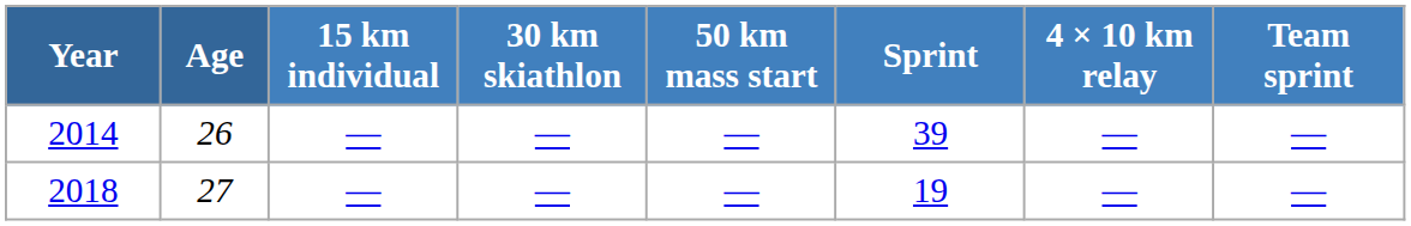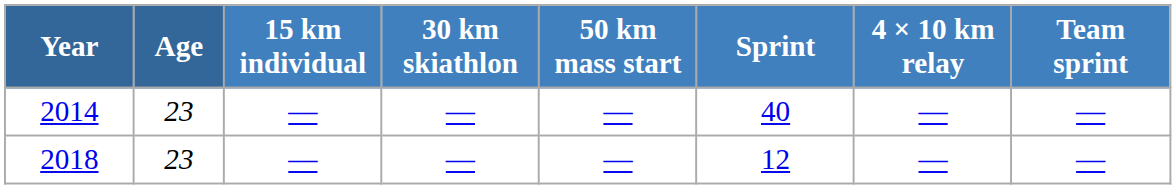2014 | Age: 26 -> 23
2014 | Sprint: 39 -> 40
2018 | Age: 27 -> 23
2018 | Sprint: 19 -> 12
